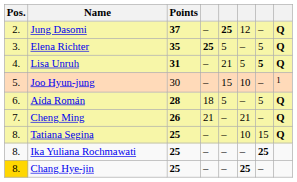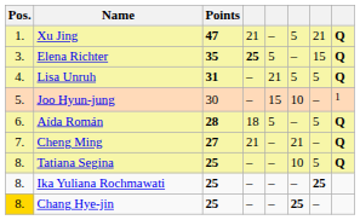+ row: 1. | Xu Jing | 47 | 21 | – | 5 | 21 | Q
- row: 2. | Jung Dasomi | 37 | – | 25 | 12 | – | Q
Elena Richter | column 7: 5 -> 15
Lisa Unruh | column 7: bold -> normal
Cheng Ming | Points: 26 -> 27
Tatiana Segina | column 7: 15 -> 5
